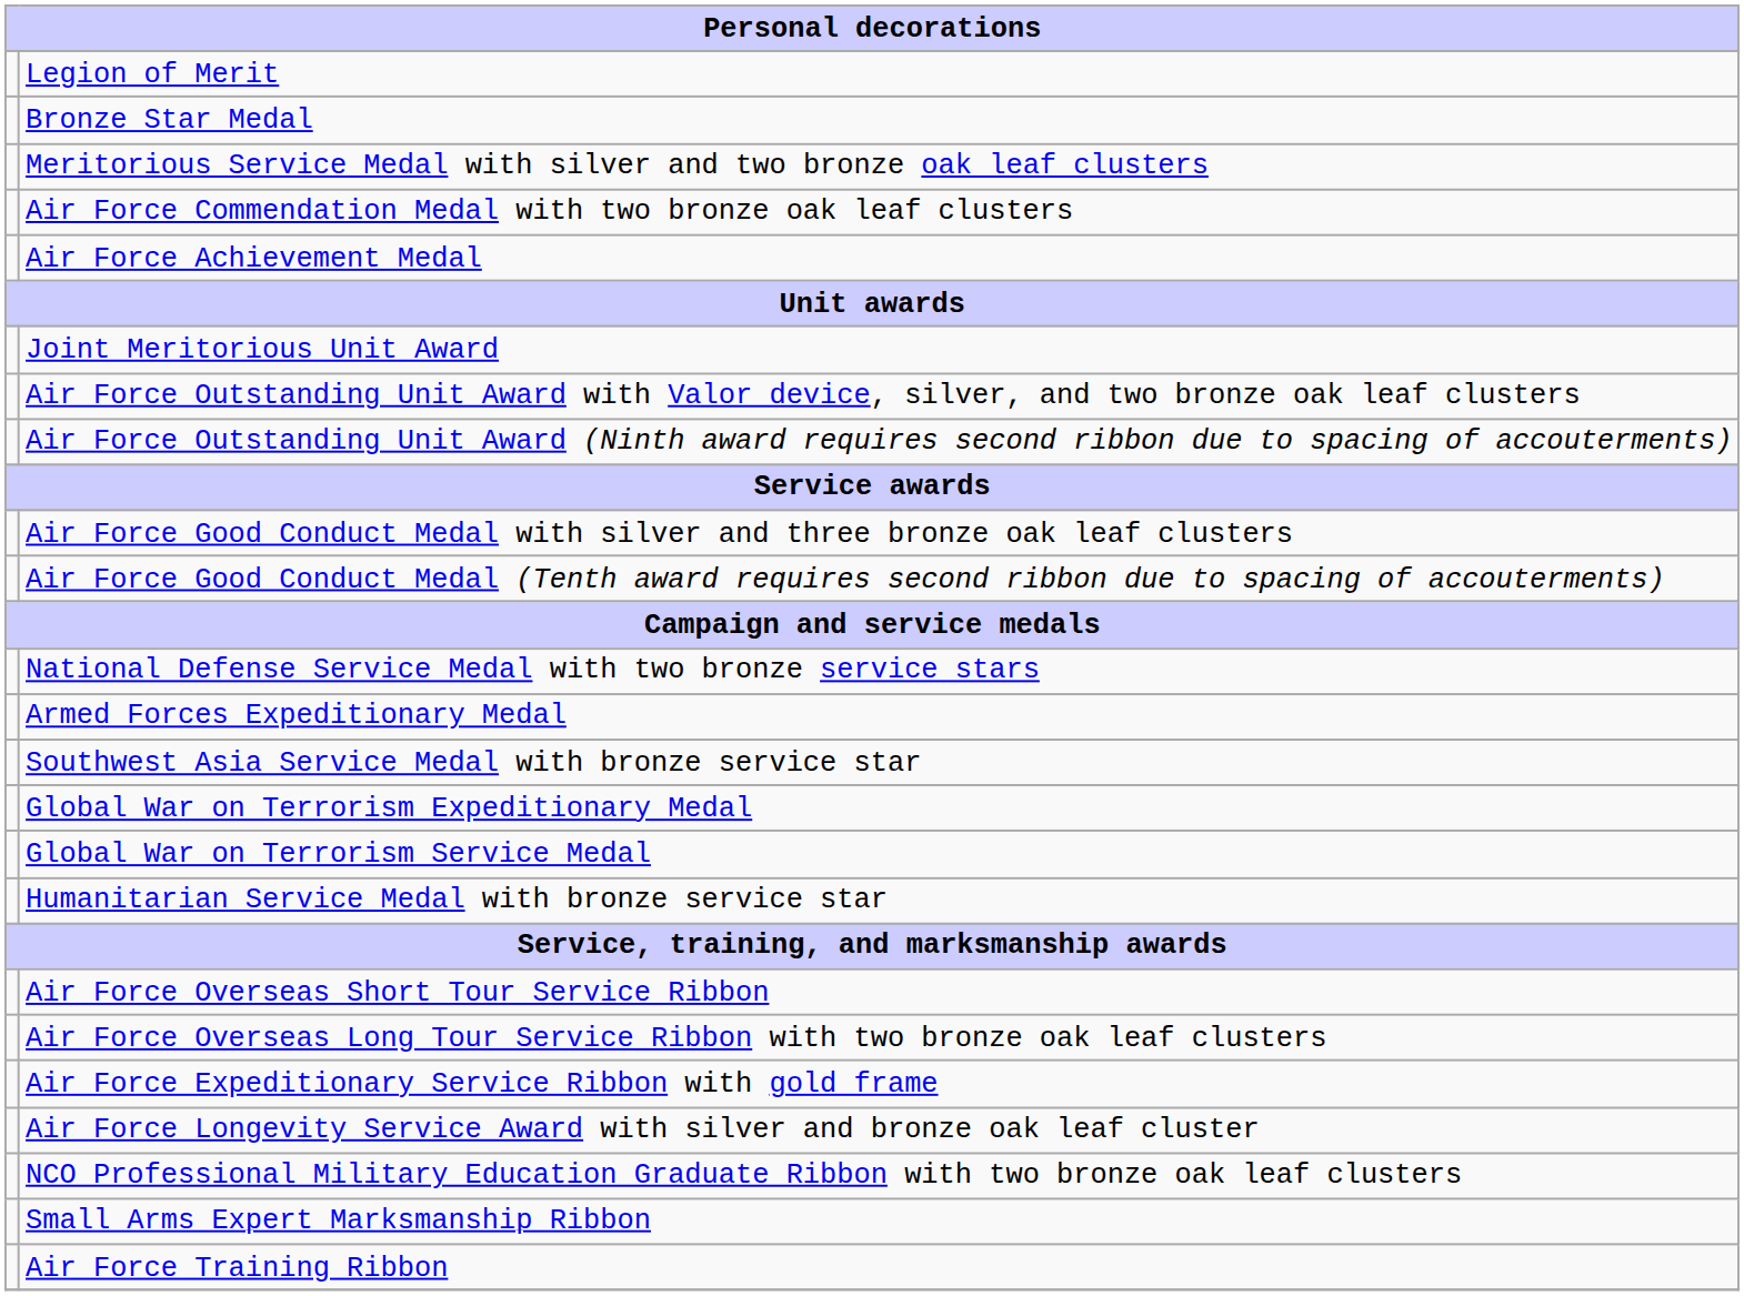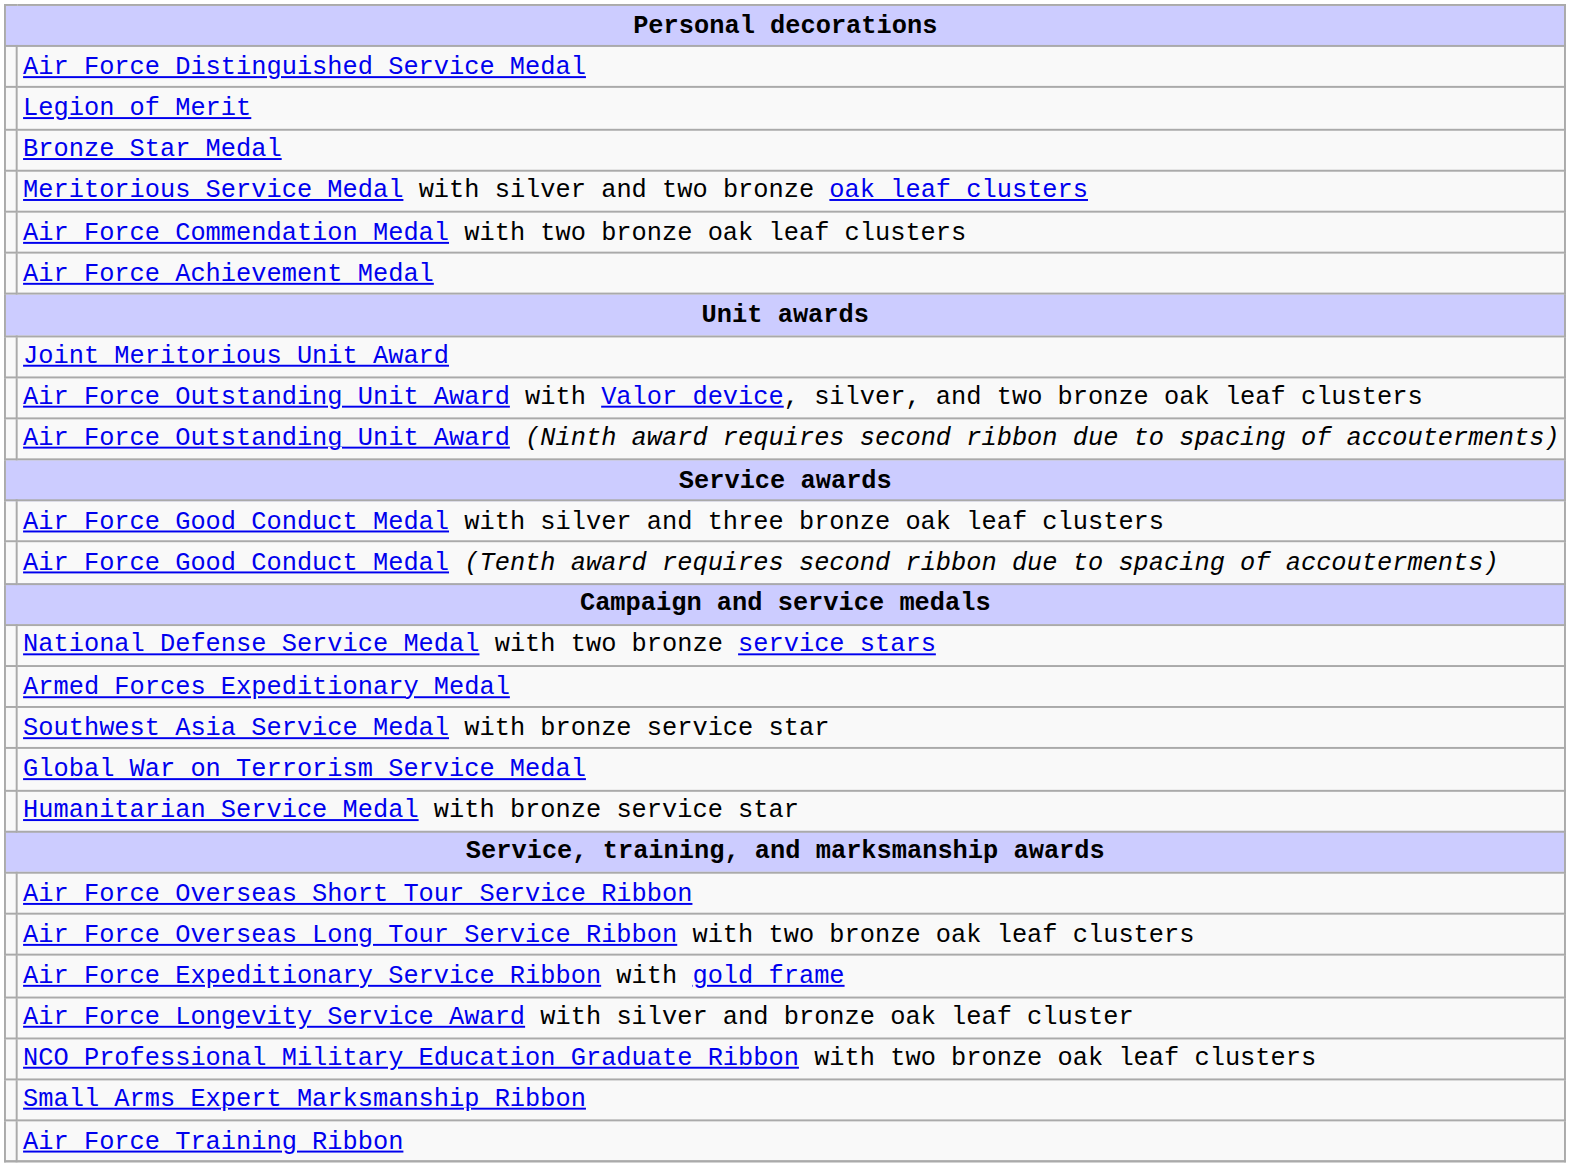+ row: Air Force Distinguished Service Medal
- row: Global War on Terrorism Expeditionary Medal
